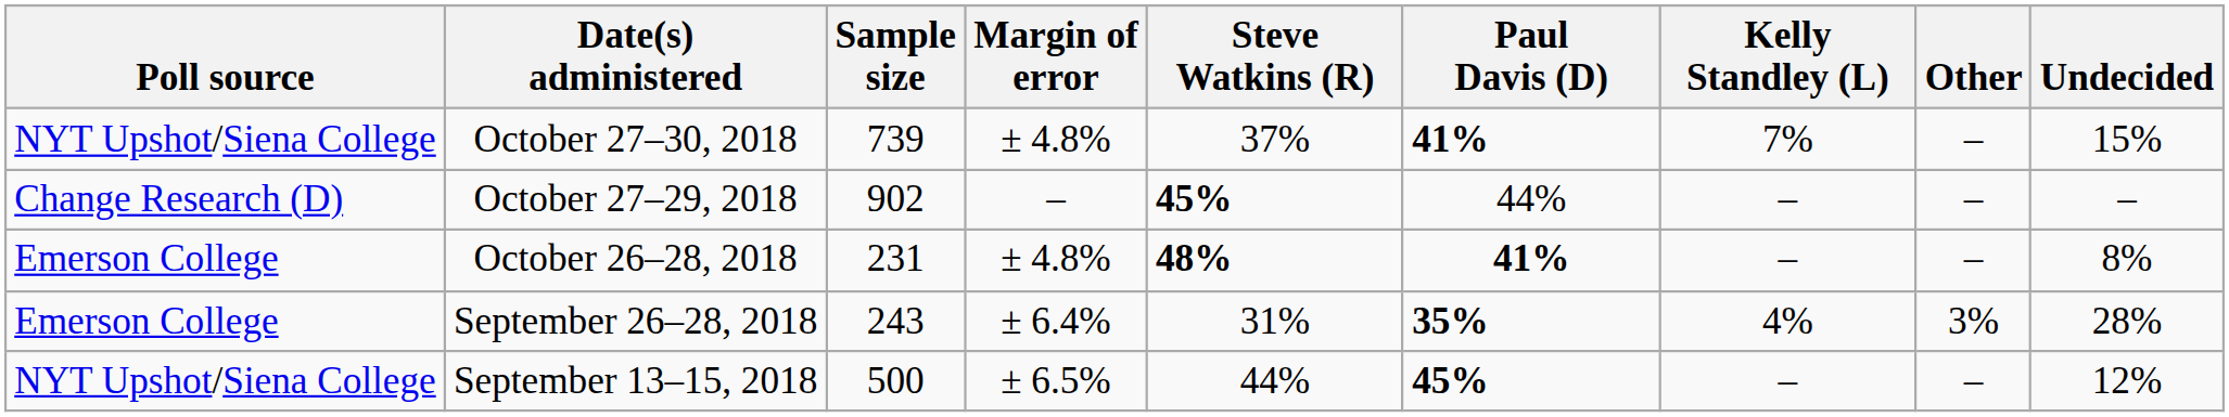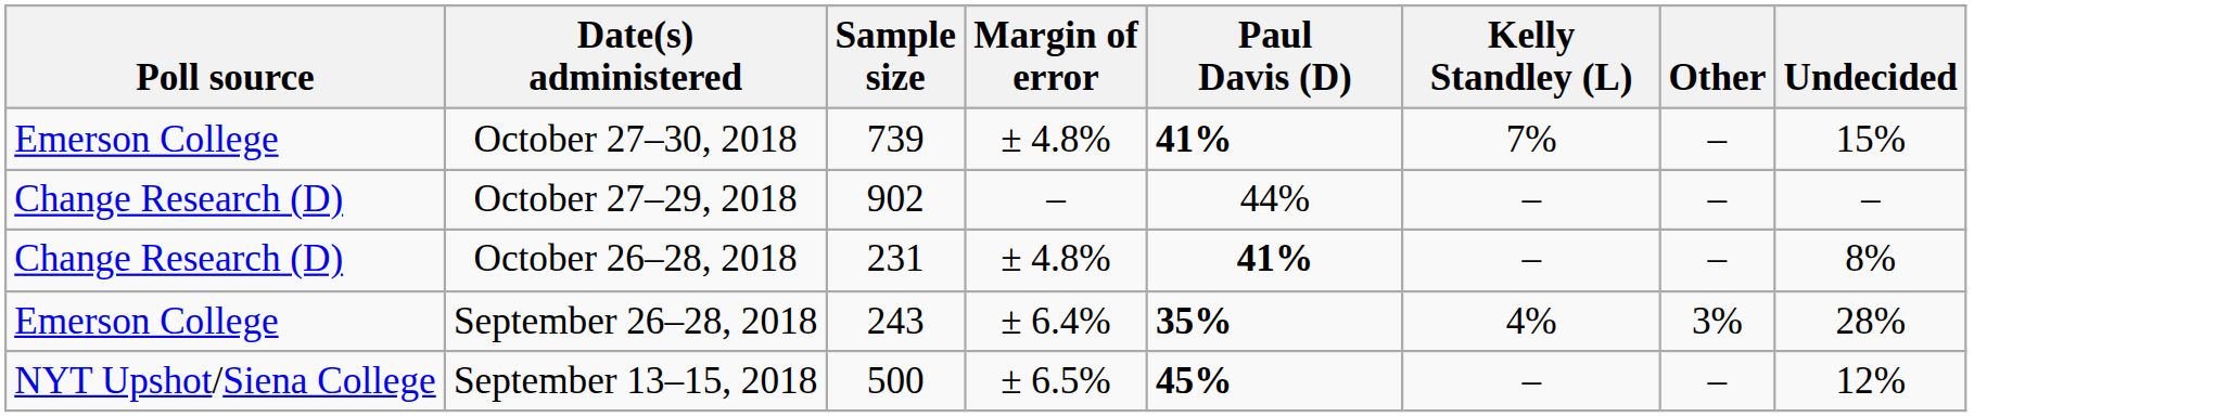- column: Steve Watkins (R) | 37% | 45% | 48% | 31% | 44%
October 27–30, 2018 | Poll source: NYT Upshot/Siena College -> Emerson College
October 26–28, 2018 | Poll source: Emerson College -> Change Research (D)
